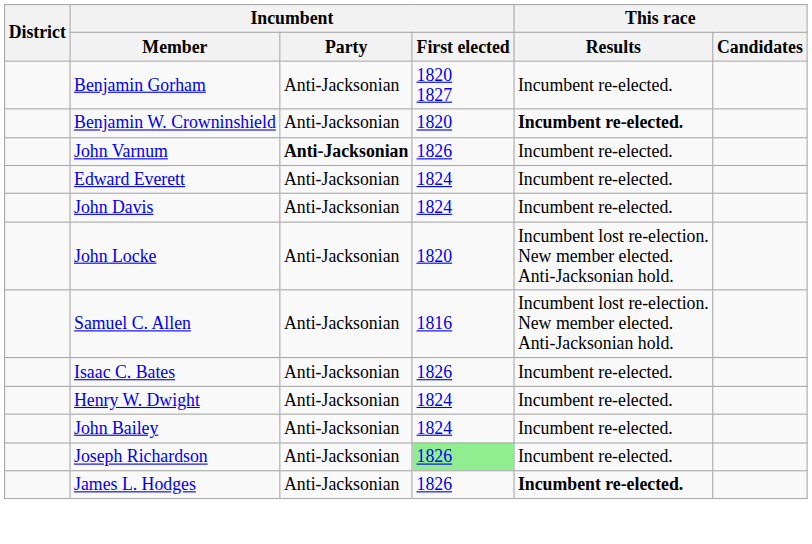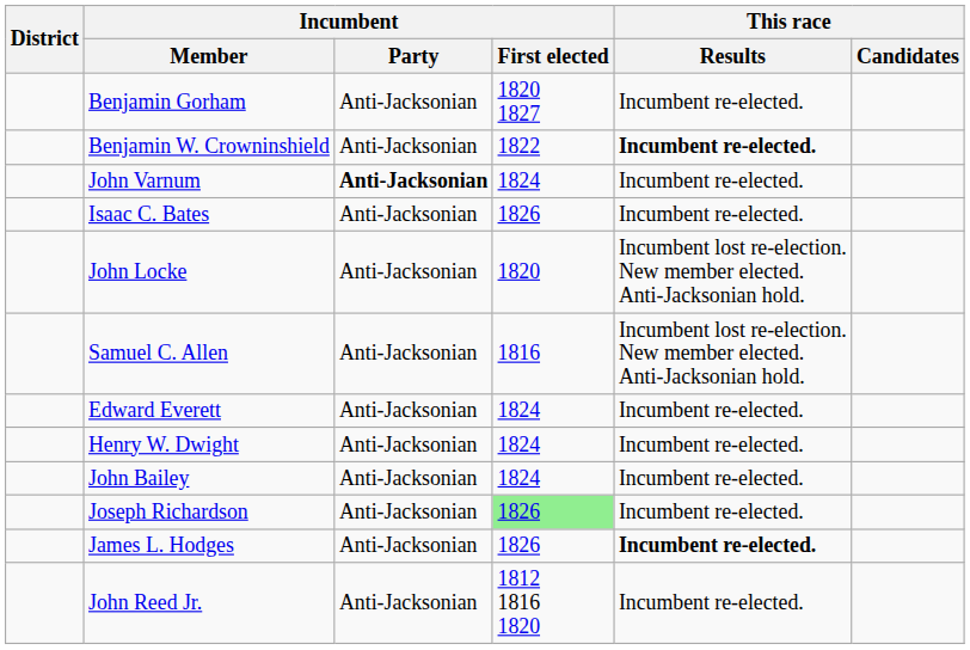Benjamin W. Crowninshield | Incumbent / First elected: 1820 -> 1822
John Varnum | Incumbent / First elected: 1826 -> 1824
rows swapped: Edward Everett <-> Isaac C. Bates
- row: John Davis | Anti-Jacksonian | 1824 | Incumbent re-elected.
+ row: John Reed Jr. | Anti-Jacksonian | 1812 1816 1820 | Incumbent re-elected.
